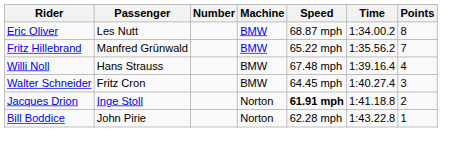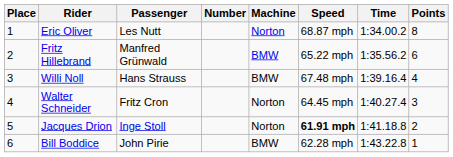+ column: Place | 1 | 2 | 3 | 4 | 5 | 6
Eric Oliver | Machine: BMW -> Norton
Fritz Hillebrand | Points: 7 -> 6
Walter Schneider | Machine: BMW -> Norton
Bill Boddice | Machine: Norton -> BMW
